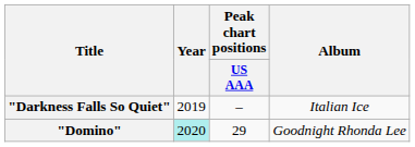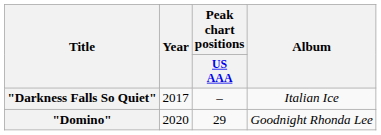"Darkness Falls So Quiet" | Year: 2019 -> 2017
"Domino" | Year: paleturquoise background -> no background
